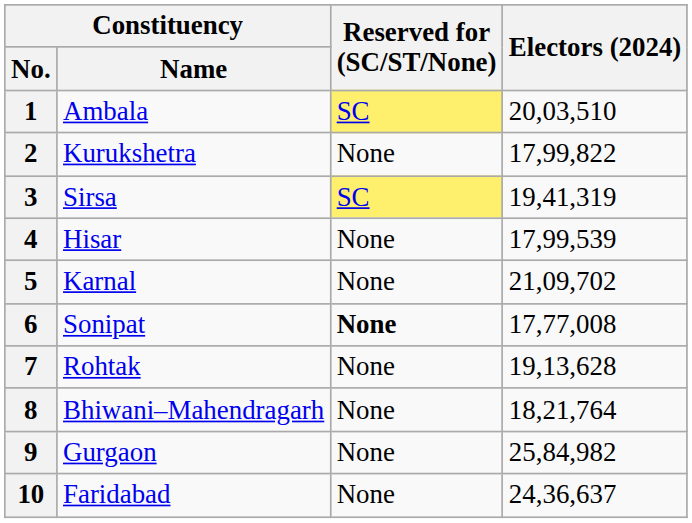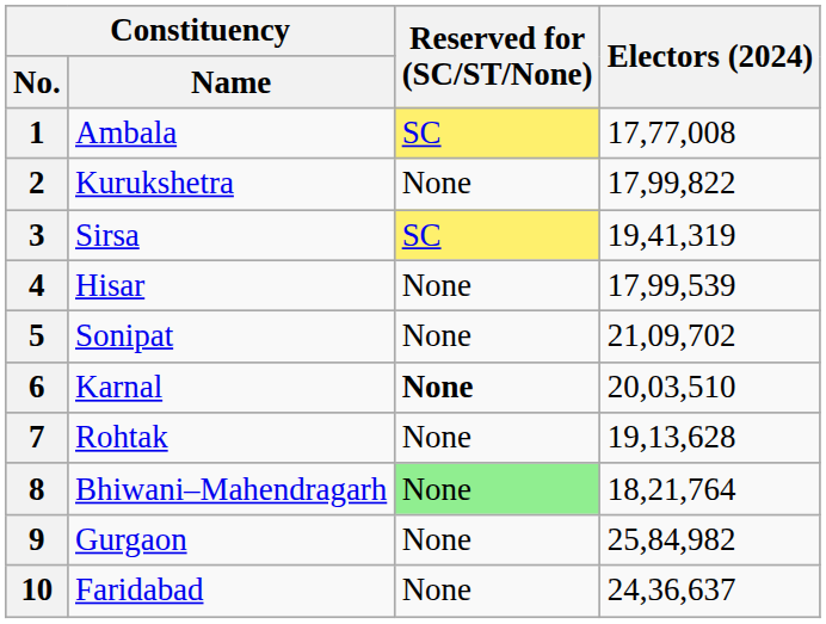1 | Electors (2024): 20,03,510 -> 17,77,008
5 | Constituency / Name: Karnal -> Sonipat
6 | Constituency / Name: Sonipat -> Karnal
6 | Electors (2024): 17,77,008 -> 20,03,510
8 | Reserved for (SC/ST/None): no background -> lightgreen background
